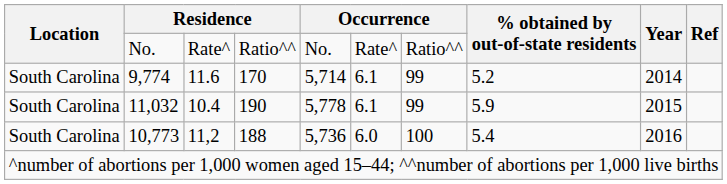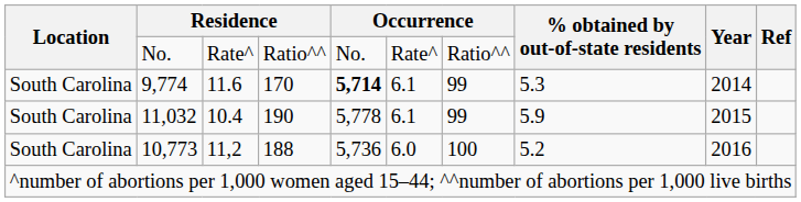9,774 | column 5: normal -> bold
9,774 | % obtained by out-of-state residents: 5.2 -> 5.3
10,773 | % obtained by out-of-state residents: 5.4 -> 5.2
